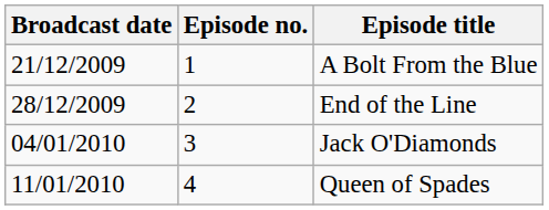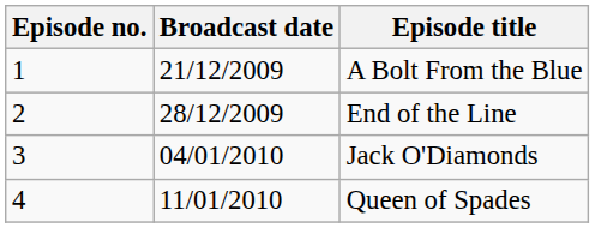columns swapped: Episode no. <-> Broadcast date
